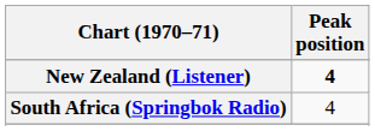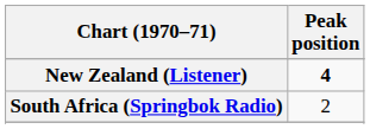South Africa (Springbok Radio) | Peak position: 4 -> 2
